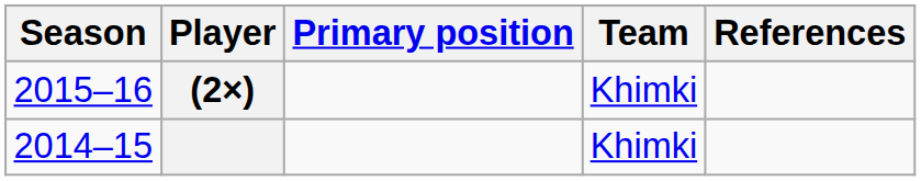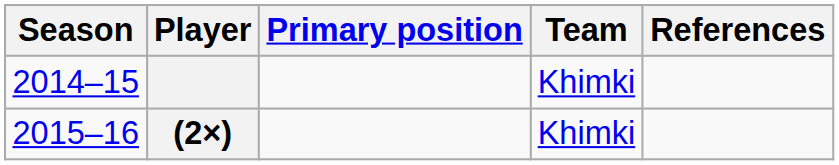rows swapped: 2014–15 <-> 2015–16
